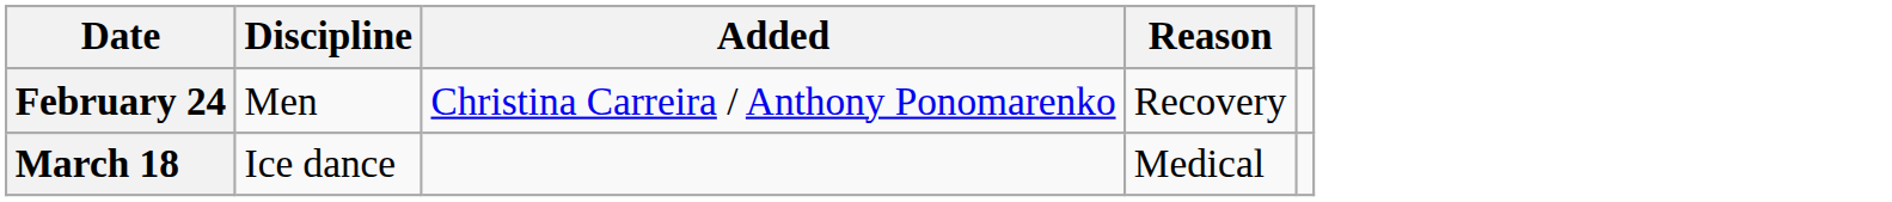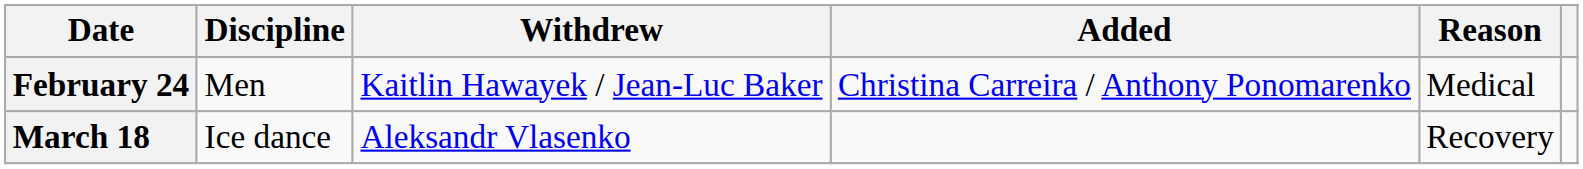+ column: Withdrew | Kaitlin Hawayek / Jean-Luc Baker | Aleksandr Vlasenko
February 24 | Reason: Recovery -> Medical
March 18 | Reason: Medical -> Recovery
